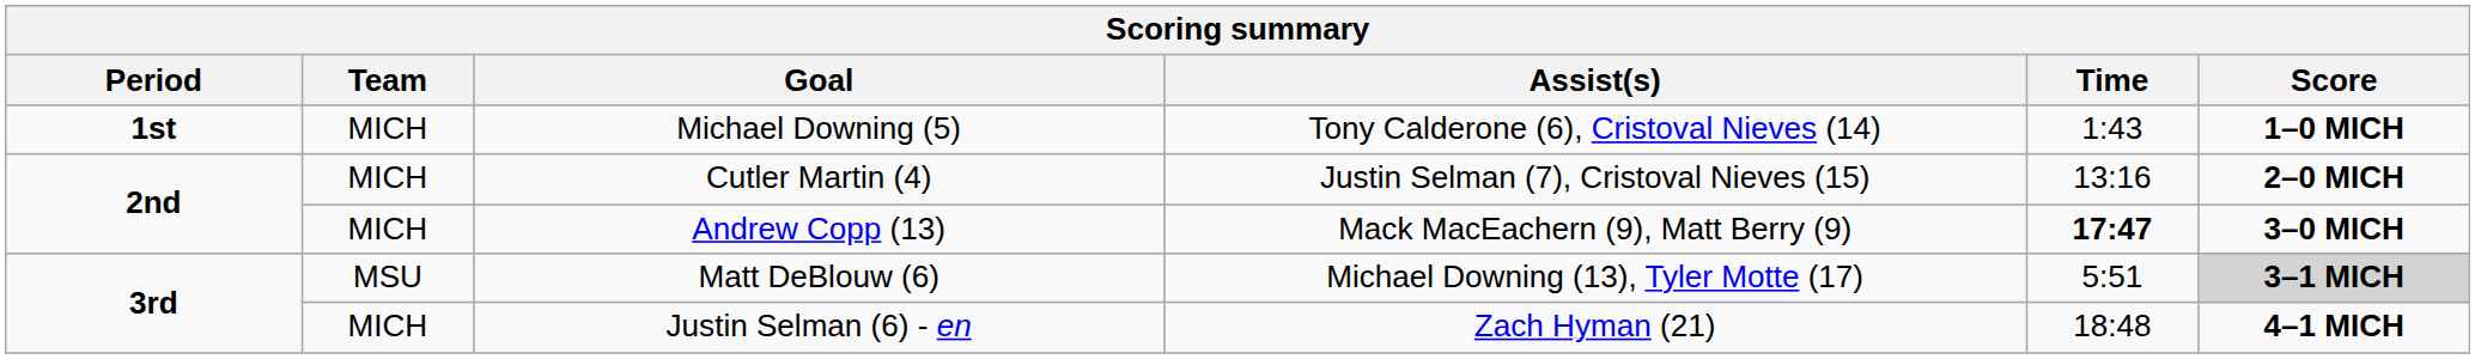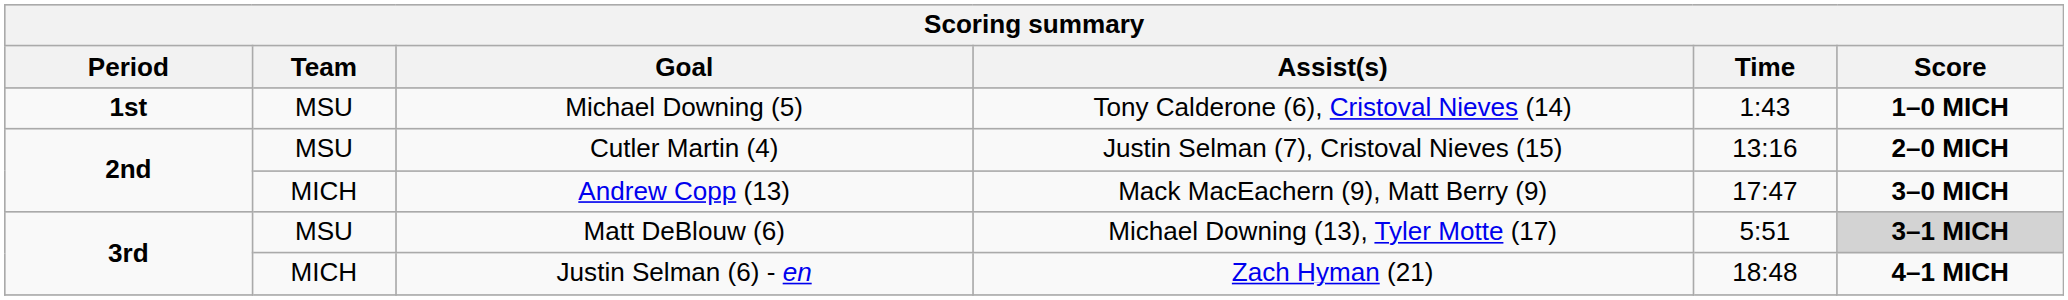Michael Downing (5) | Team: MICH -> MSU
Cutler Martin (4) | Team: MICH -> MSU
Andrew Copp (13) | Time: bold -> normal
